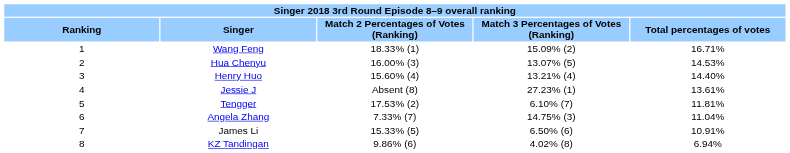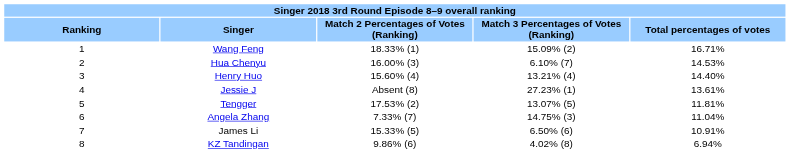Hua Chenyu | column 4: 13.07% (5) -> 6.10% (7)
Tengger | column 4: 6.10% (7) -> 13.07% (5)
